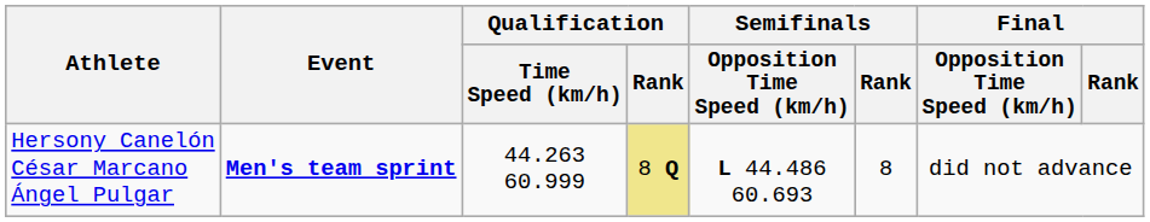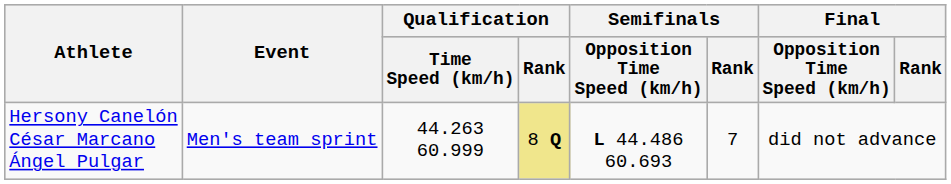Hersony Canelón César Marcano Ángel Pulgar | Event: bold -> normal
Hersony Canelón César Marcano Ángel Pulgar | Semifinals / Rank: 8 -> 7
